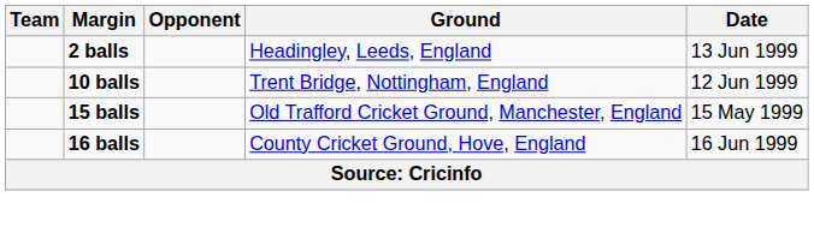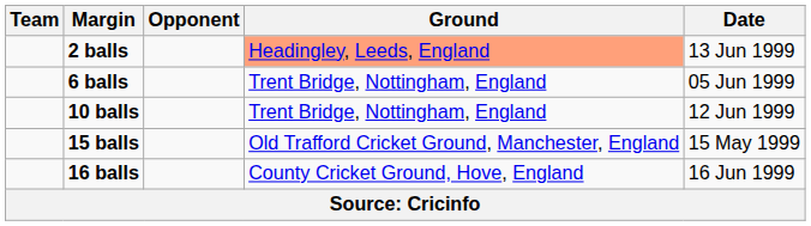2 balls | Ground: no background -> lightsalmon background
+ row: 6 balls | Trent Bridge, Nottingham, England | 05 Jun 1999
